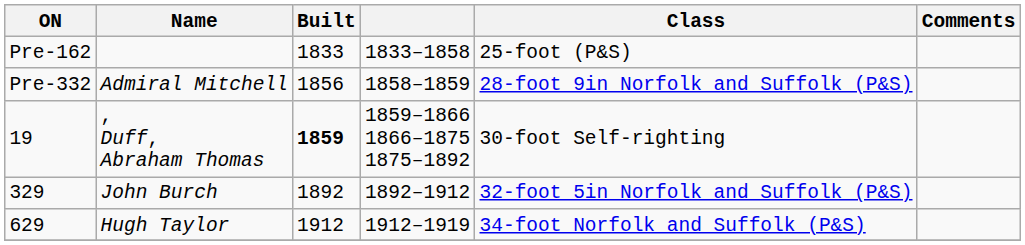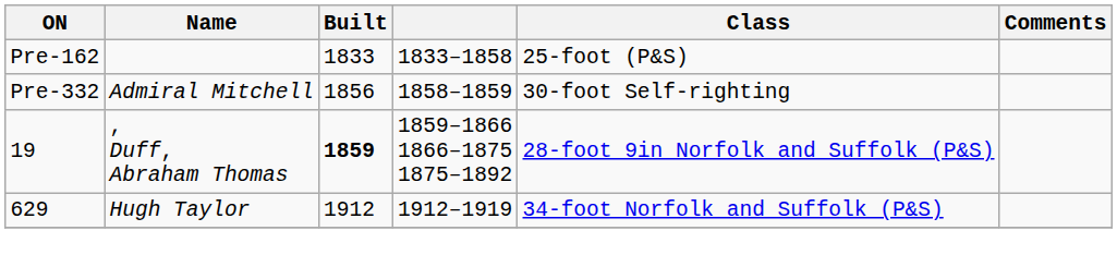Admiral Mitchell | Class: 28-foot 9in Norfolk and Suffolk (P&S) -> 30-foot Self-righting
, Duff, Abraham Thomas | Class: 30-foot Self-righting -> 28-foot 9in Norfolk and Suffolk (P&S)
- row: 329 | John Burch | 1892 | 1892–1912 | 32-foot 5in Norfolk and Suffolk (P&S)
